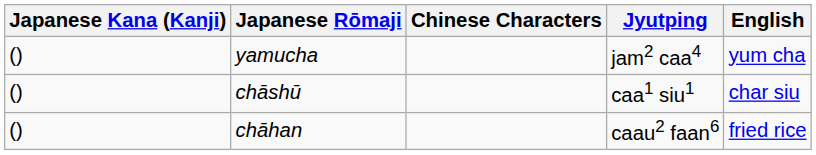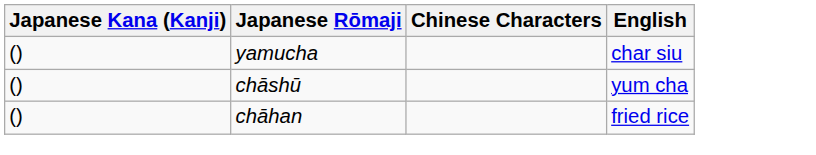- column: Jyutping | jam2 caa4 | caa1 siu1 | caau2 faan6
yamucha | English: yum cha -> char siu
chāshū | English: char siu -> yum cha
